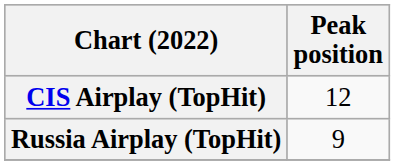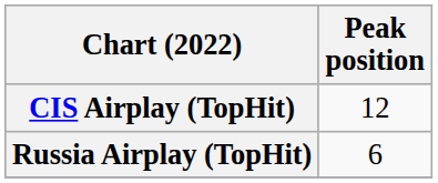Russia Airplay (TopHit) | Peak position: 9 -> 6
